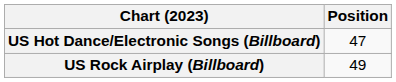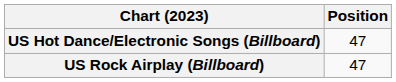US Rock Airplay (Billboard) | Position: 49 -> 47
